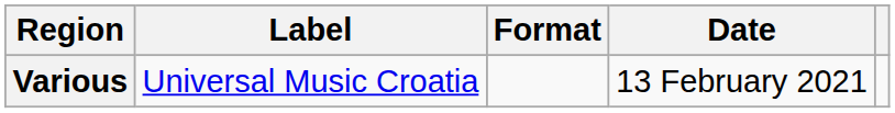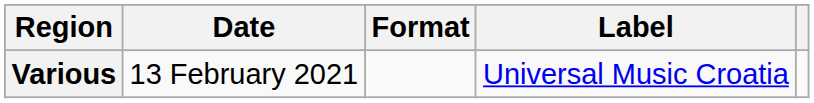columns swapped: Date <-> Label
